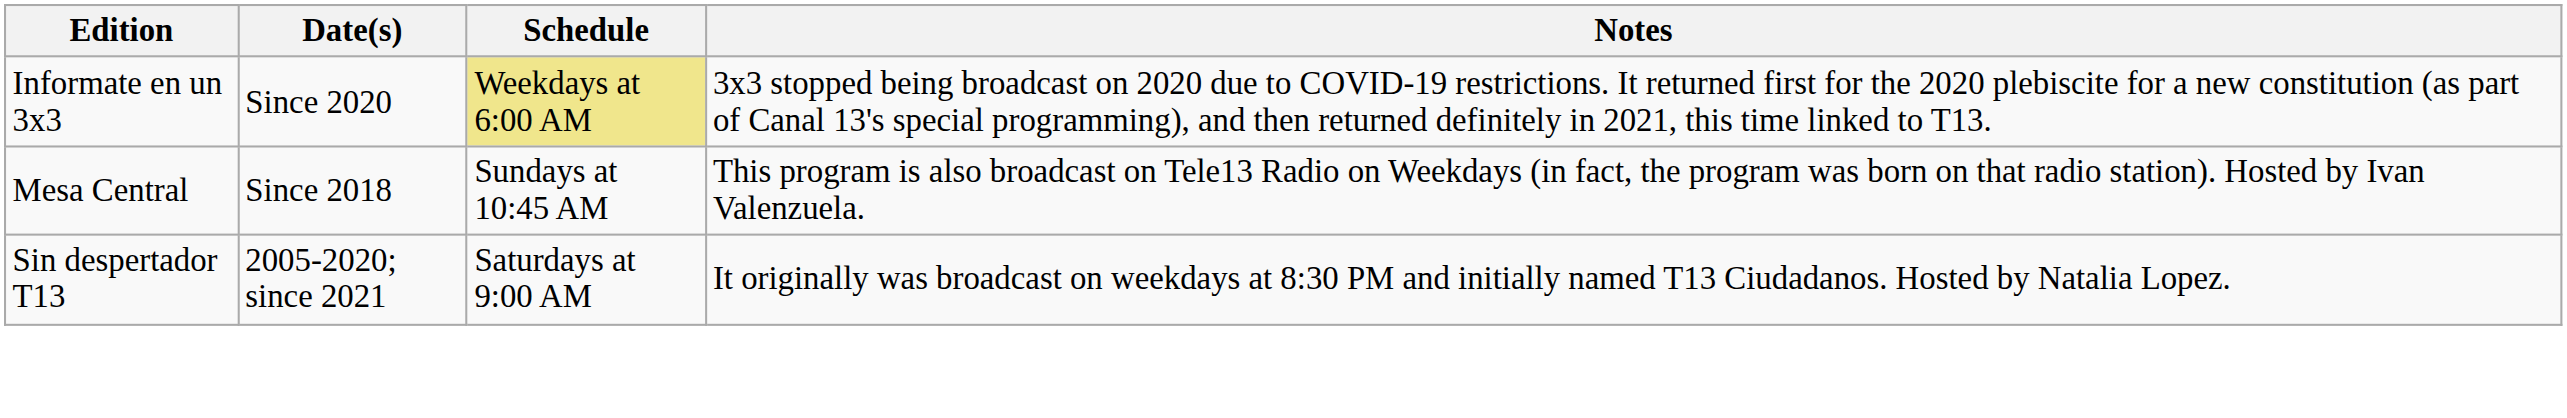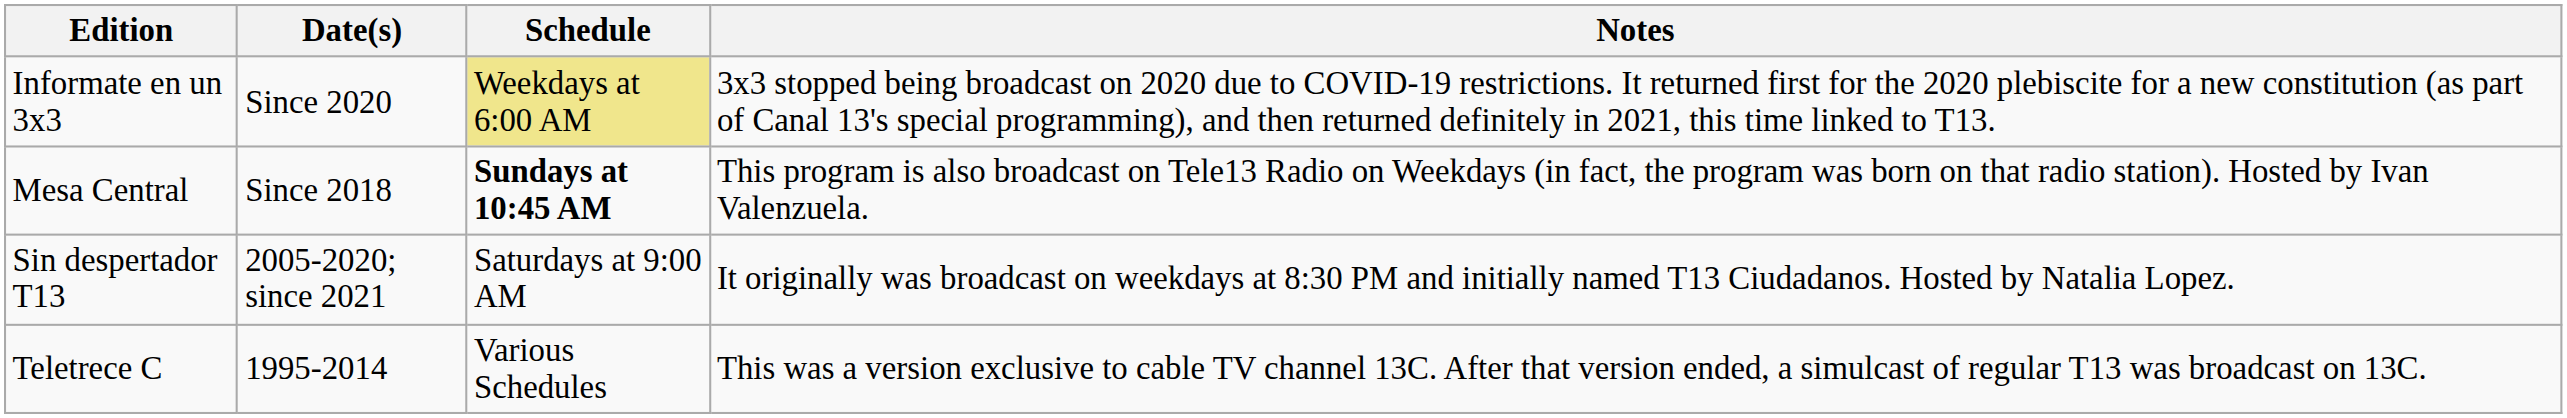Mesa Central | Schedule: normal -> bold
+ row: Teletrece C | 1995-2014 | Various Schedules | This was a version exclusive to cable TV channel 13C. After that version ended, a simulcast of regular T13 was broadcast on 13C.
